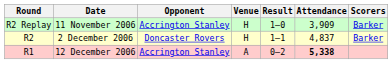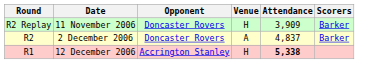- column: Result | 1–0 | 1–1 | 0–2
11 November 2006 | Opponent: Accrington Stanley -> Doncaster Rovers
2 December 2006 | Venue: H -> A
12 December 2006 | Venue: A -> H
